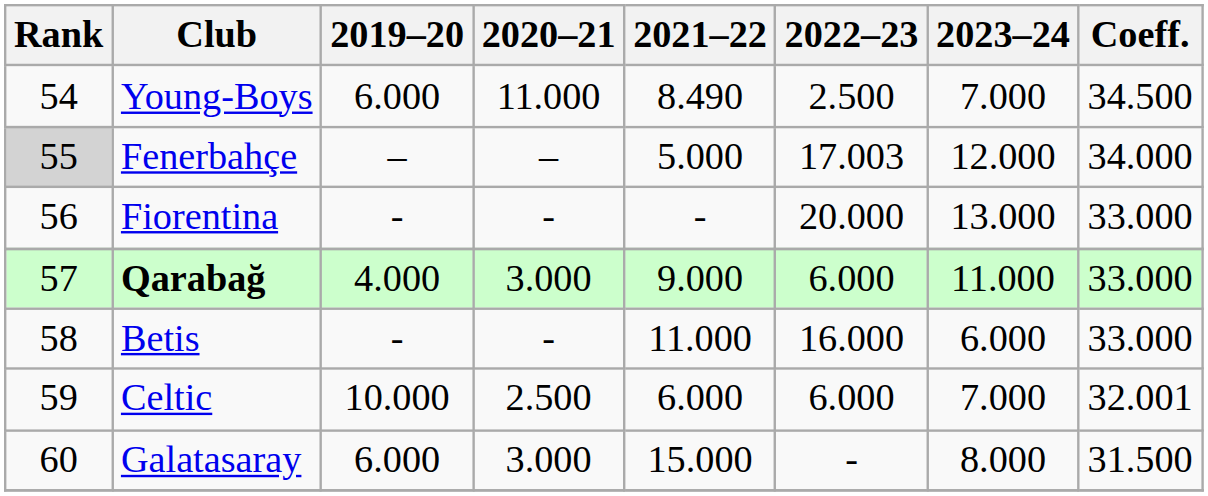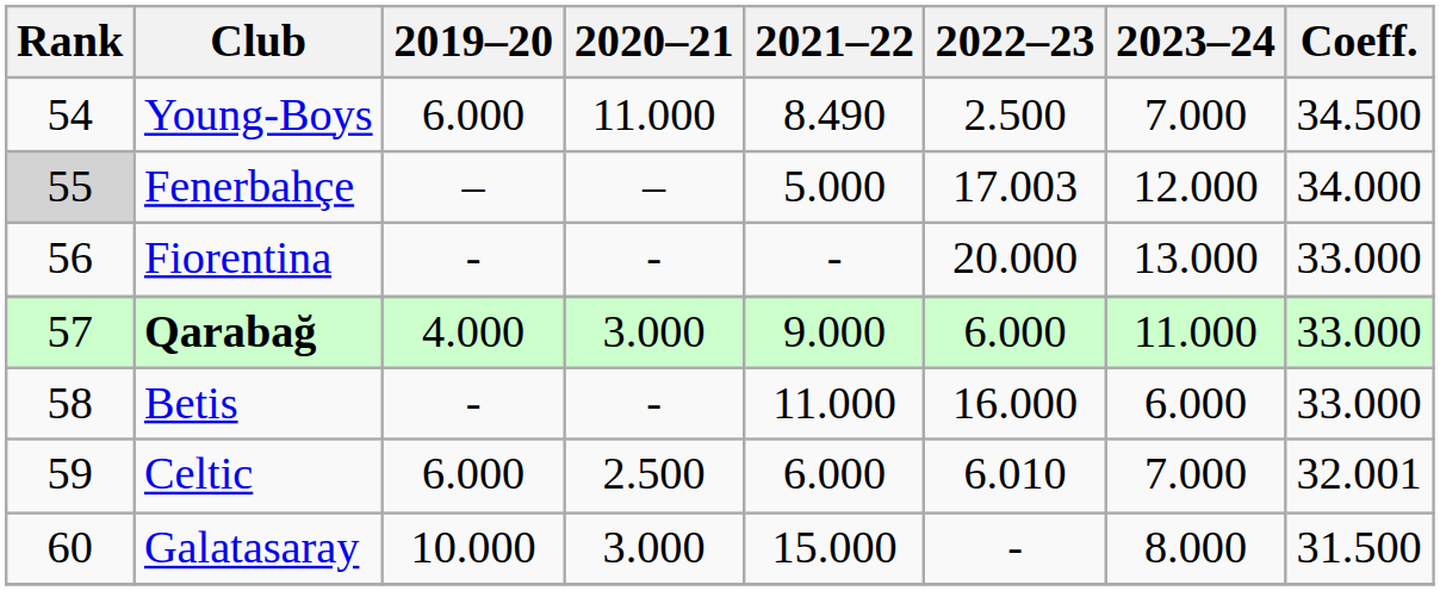Celtic | 2019–20: 10.000 -> 6.000
Celtic | 2022–23: 6.000 -> 6.010
Galatasaray | 2019–20: 6.000 -> 10.000
